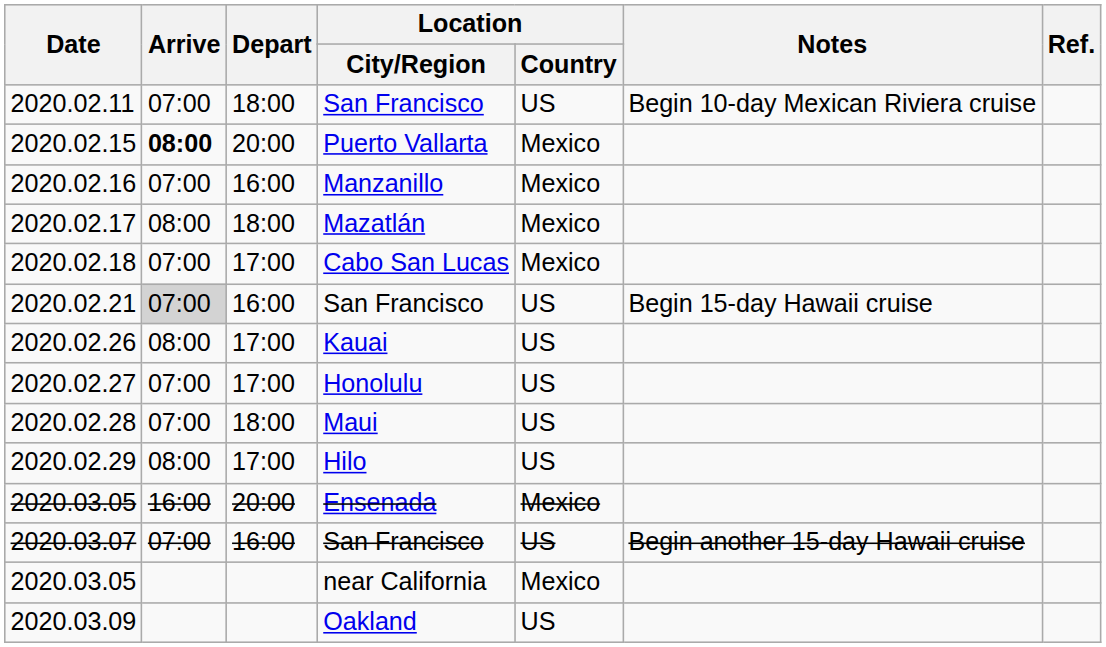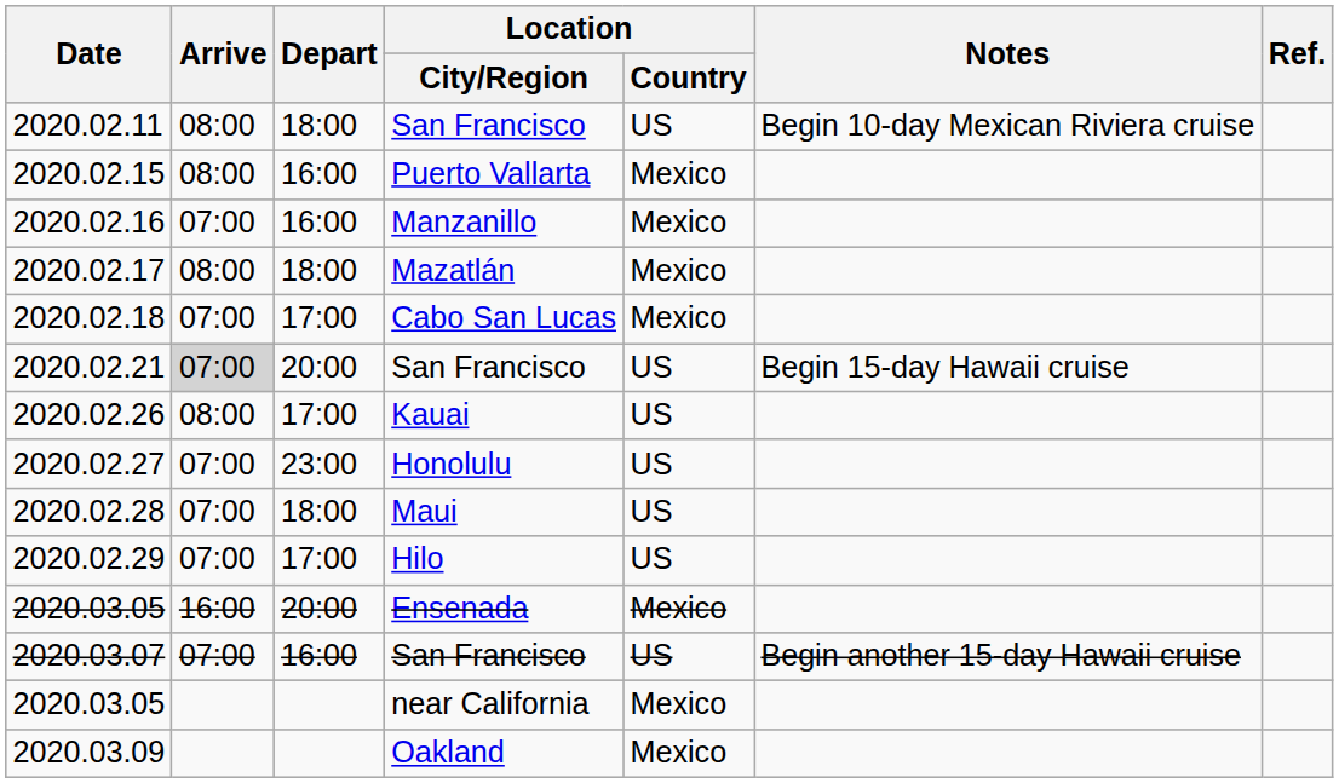2020.02.11 | Arrive: 07:00 -> 08:00
2020.02.15 | Arrive: bold -> normal
2020.02.15 | Depart: 20:00 -> 16:00
2020.02.21 | Depart: 16:00 -> 20:00
2020.02.27 | Depart: 17:00 -> 23:00
2020.02.29 | Arrive: 08:00 -> 07:00
2020.03.09 | Location / Country: US -> Mexico
